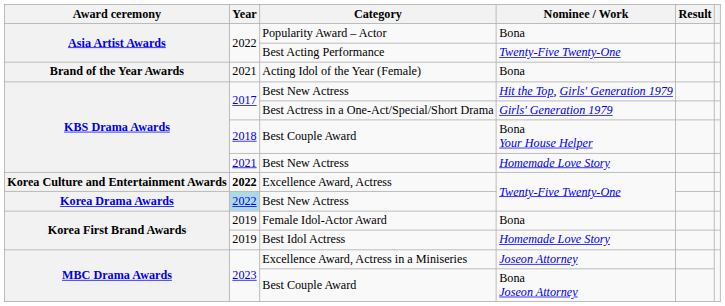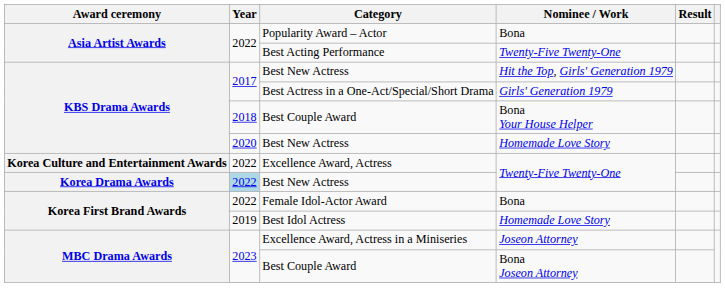- row: Brand of the Year Awards | 2021 | Acting Idol of the Year (Female) | Bona
Best New Actress / Homemade Love Story | Year: 2021 -> 2020
Excellence Award, Actress | Year: bold -> normal
Female Idol-Actor Award | Year: 2019 -> 2022
